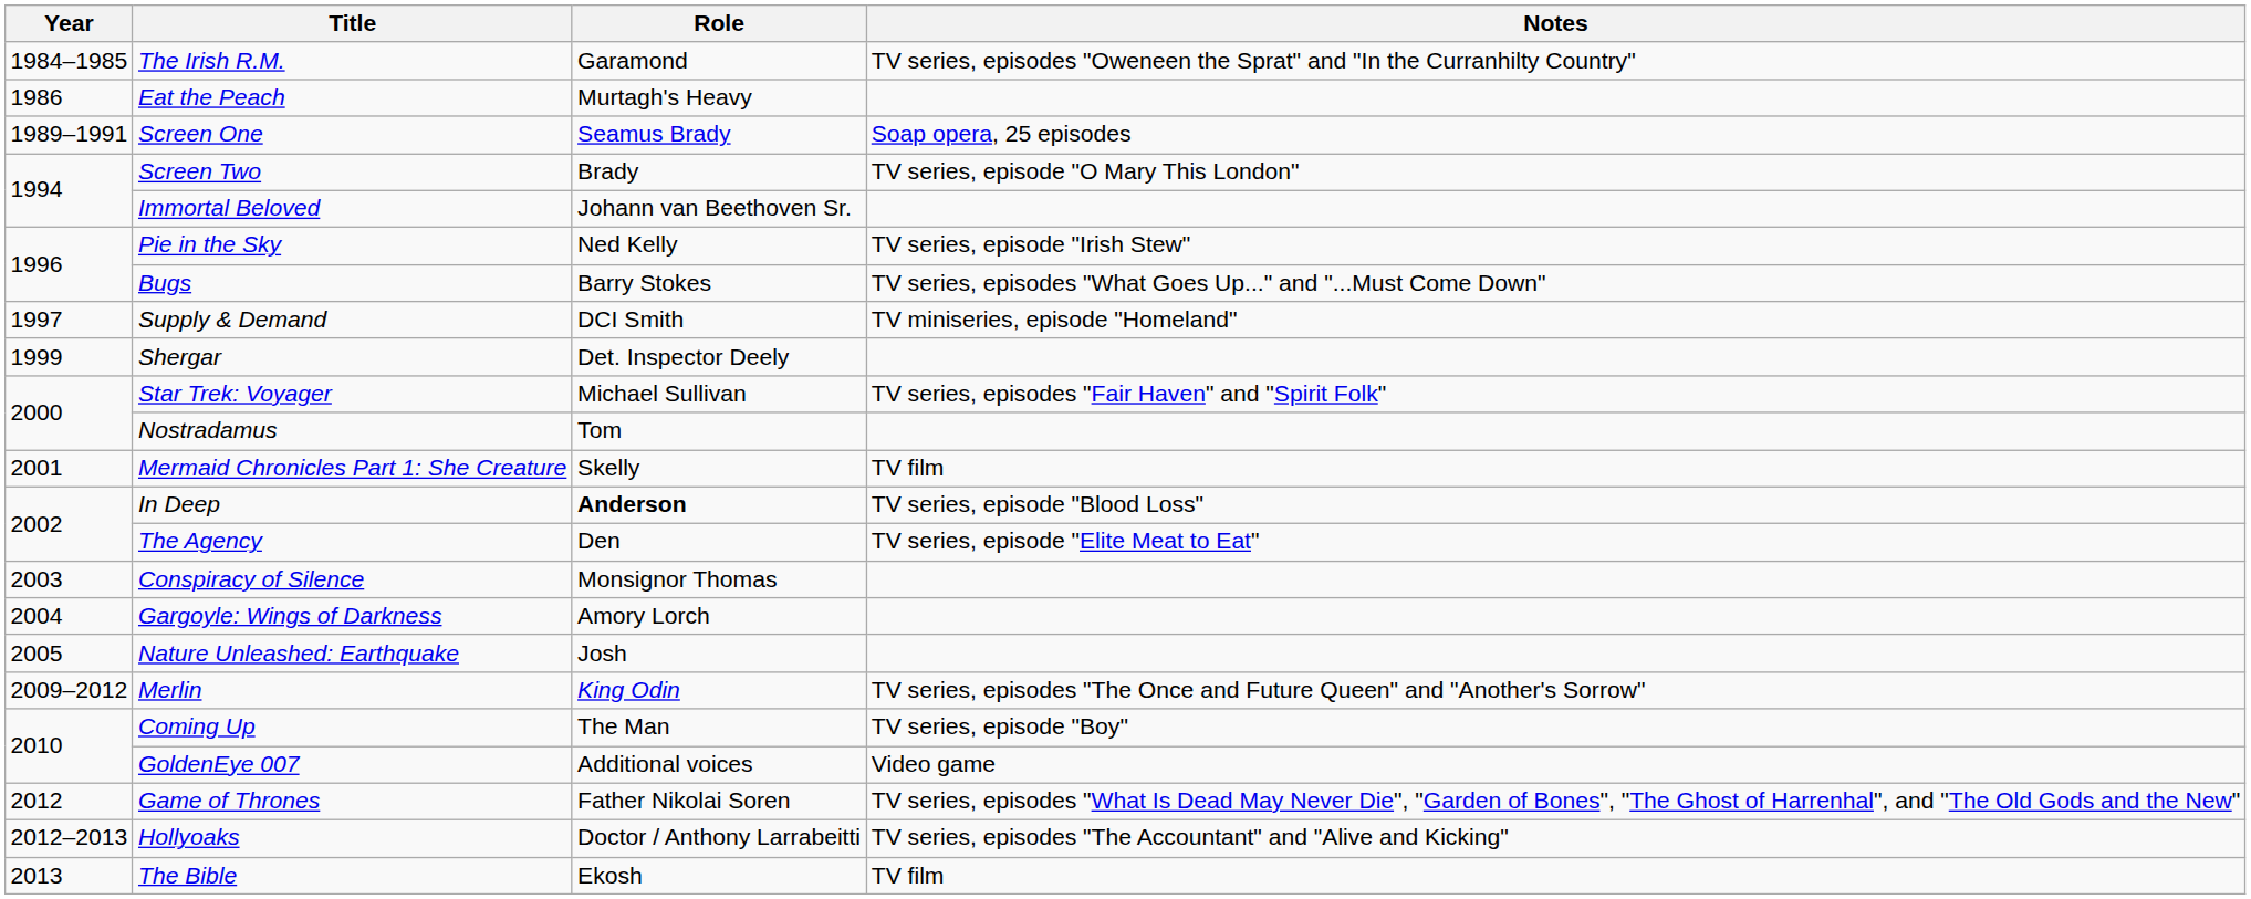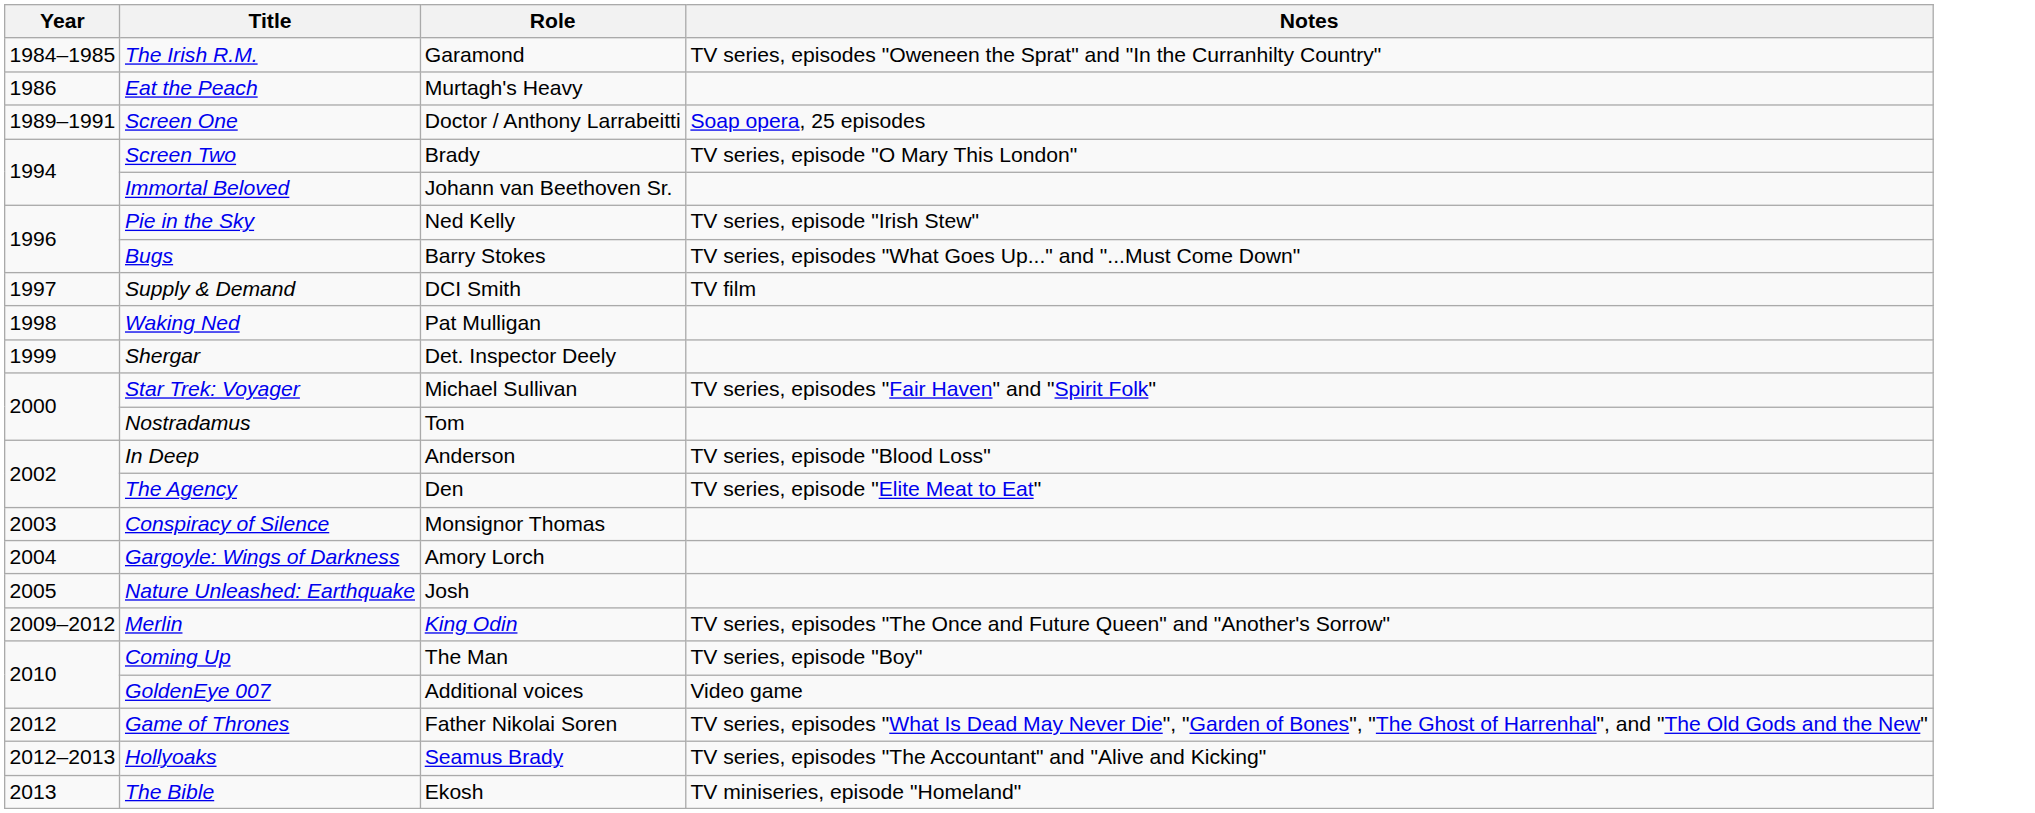Screen One | Role: Seamus Brady -> Doctor / Anthony Larrabeitti
Supply & Demand | Notes: TV miniseries, episode "Homeland" -> TV film
+ row: 1998 | Waking Ned | Pat Mulligan
- row: 2001 | Mermaid Chronicles Part 1: She Creature | Skelly | TV film
In Deep | Role: bold -> normal
Hollyoaks | Role: Doctor / Anthony Larrabeitti -> Seamus Brady
The Bible | Notes: TV film -> TV miniseries, episode "Homeland"
